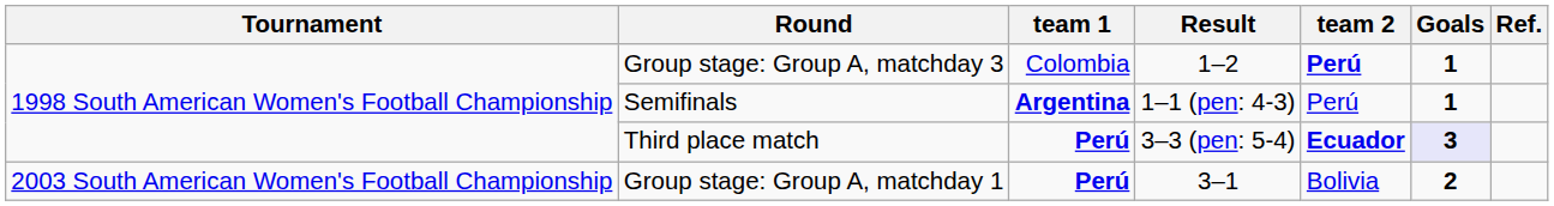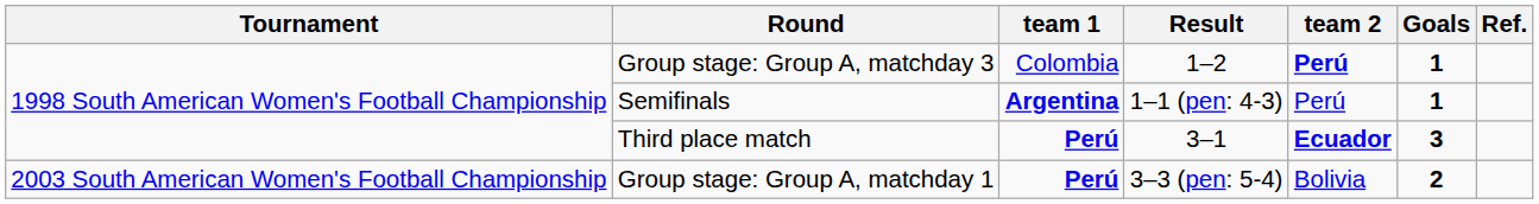Third place match | Result: 3–3 (pen: 5-4) -> 3–1
Third place match | Goals: lavender background -> no background
Group stage: Group A, matchday 1 | Result: 3–1 -> 3–3 (pen: 5-4)
